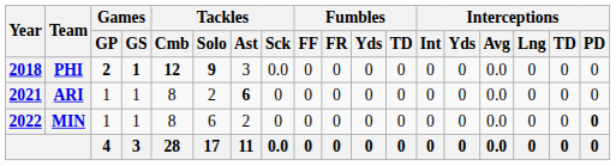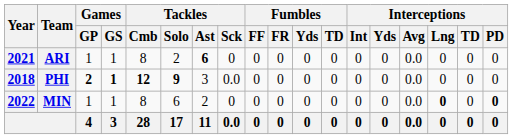rows swapped: PHI <-> ARI
MIN | Interceptions / Lng: normal -> bold
